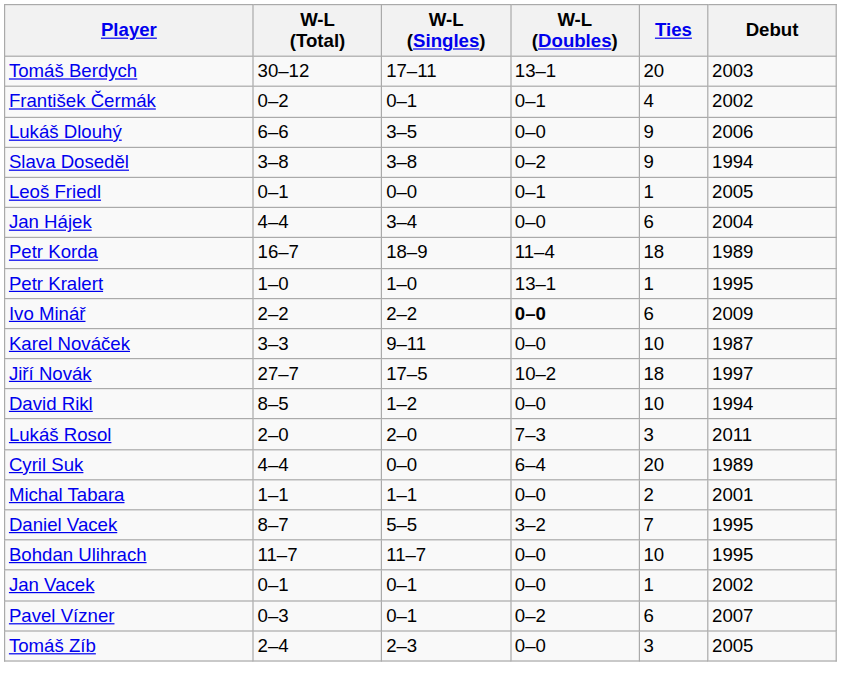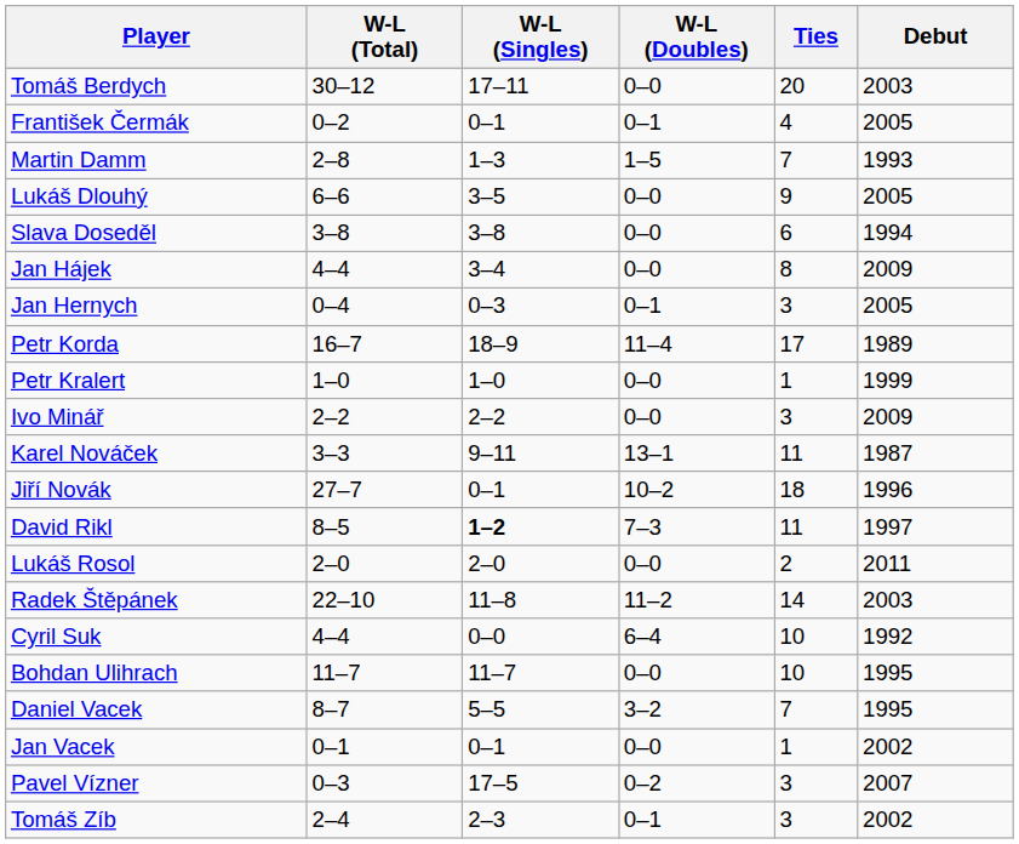Tomáš Berdych | W-L (Doubles): 13–1 -> 0–0
František Čermák | Debut: 2002 -> 2005
+ row: Martin Damm | 2–8 | 1–3 | 1–5 | 7 | 1993
Lukáš Dlouhý | Debut: 2006 -> 2005
Slava Doseděl | W-L (Doubles): 0–2 -> 0–0
Slava Doseděl | Ties: 9 -> 6
- row: Leoš Friedl | 0–1 | 0–0 | 0–1 | 1 | 2005
Jan Hájek | Ties: 6 -> 8
Jan Hájek | Debut: 2004 -> 2009
+ row: Jan Hernych | 0–4 | 0–3 | 0–1 | 3 | 2005
Petr Korda | Ties: 18 -> 17
Petr Kralert | W-L (Doubles): 13–1 -> 0–0
Petr Kralert | Debut: 1995 -> 1999
Ivo Minář | W-L (Doubles): bold -> normal
Ivo Minář | Ties: 6 -> 3
Karel Nováček | W-L (Doubles): 0–0 -> 13–1
Karel Nováček | Ties: 10 -> 11
Jiří Novák | W-L (Singles): 17–5 -> 0–1
Jiří Novák | Debut: 1997 -> 1996
David Rikl | W-L (Singles): normal -> bold
David Rikl | W-L (Doubles): 0–0 -> 7–3
David Rikl | Ties: 10 -> 11
David Rikl | Debut: 1994 -> 1997
Lukáš Rosol | W-L (Doubles): 7–3 -> 0–0
Lukáš Rosol | Ties: 3 -> 2
+ row: Radek Štěpánek | 22–10 | 11–8 | 11–2 | 14 | 2003
Cyril Suk | Ties: 20 -> 10
Cyril Suk | Debut: 1989 -> 1992
- row: Michal Tabara | 1–1 | 1–1 | 0–0 | 2 | 2001
rows swapped: Bohdan Ulihrach <-> Daniel Vacek
Pavel Vízner | W-L (Singles): 0–1 -> 17–5
Pavel Vízner | Ties: 6 -> 3
Tomáš Zíb | W-L (Doubles): 0–0 -> 0–1
Tomáš Zíb | Debut: 2005 -> 2002
